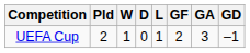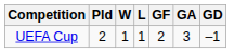- column: D | 0
